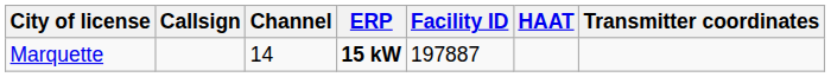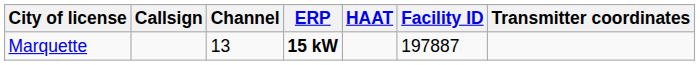columns swapped: HAAT <-> Facility ID
Marquette | Channel: 14 -> 13
